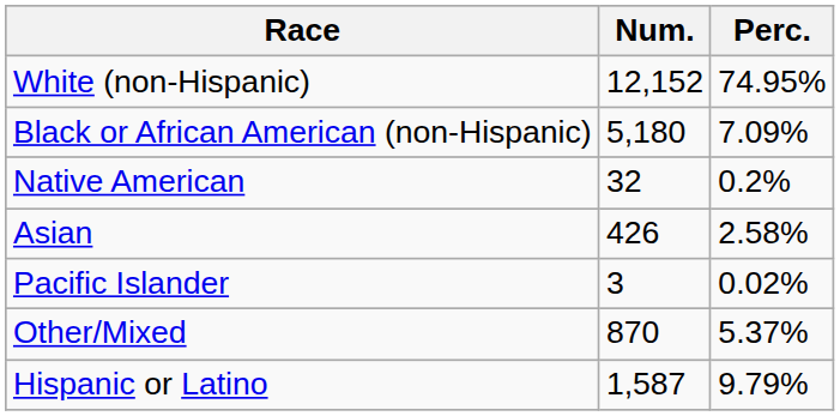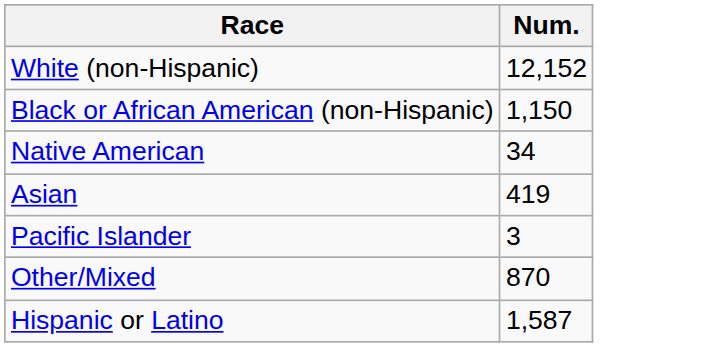- column: Perc. | 74.95% | 7.09% | 0.2% | 2.58% | 0.02% | 5.37% | 9.79%
Black or African American (non-Hispanic) | Num.: 5,180 -> 1,150
Native American | Num.: 32 -> 34
Asian | Num.: 426 -> 419
